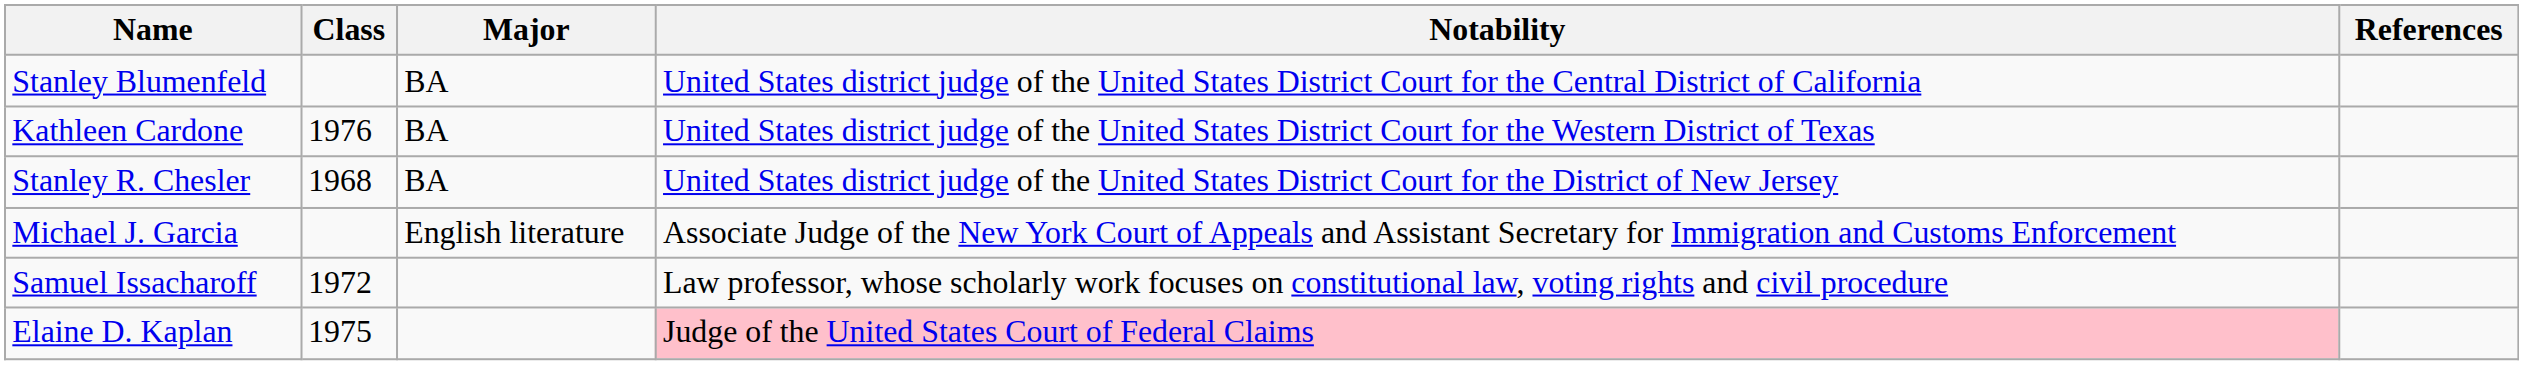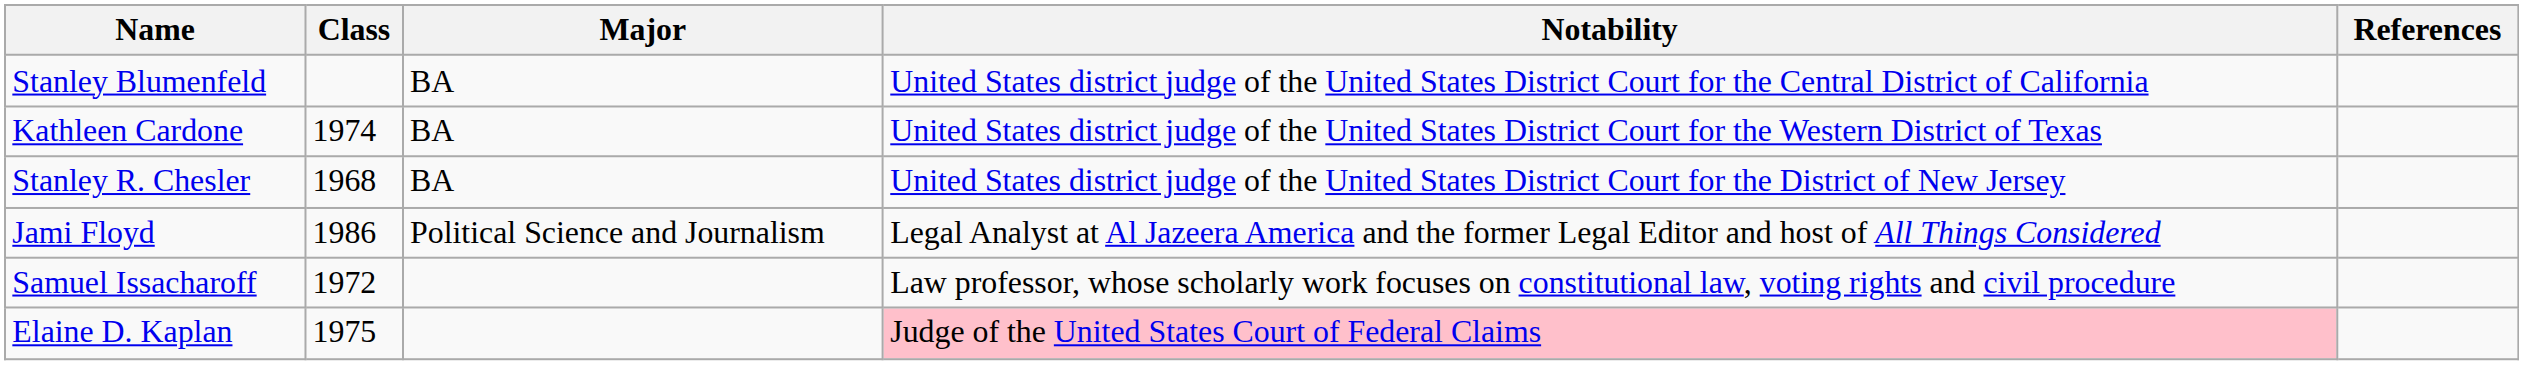Kathleen Cardone | Class: 1976 -> 1974
+ row: Jami Floyd | 1986 | Political Science and Journalism | Legal Analyst at Al Jazeera America and the former Legal Editor and host of All Things Considered
- row: Michael J. Garcia | English literature | Associate Judge of the New York Court of Appeals and Assistant Secretary for Immigration and Customs Enforcement
